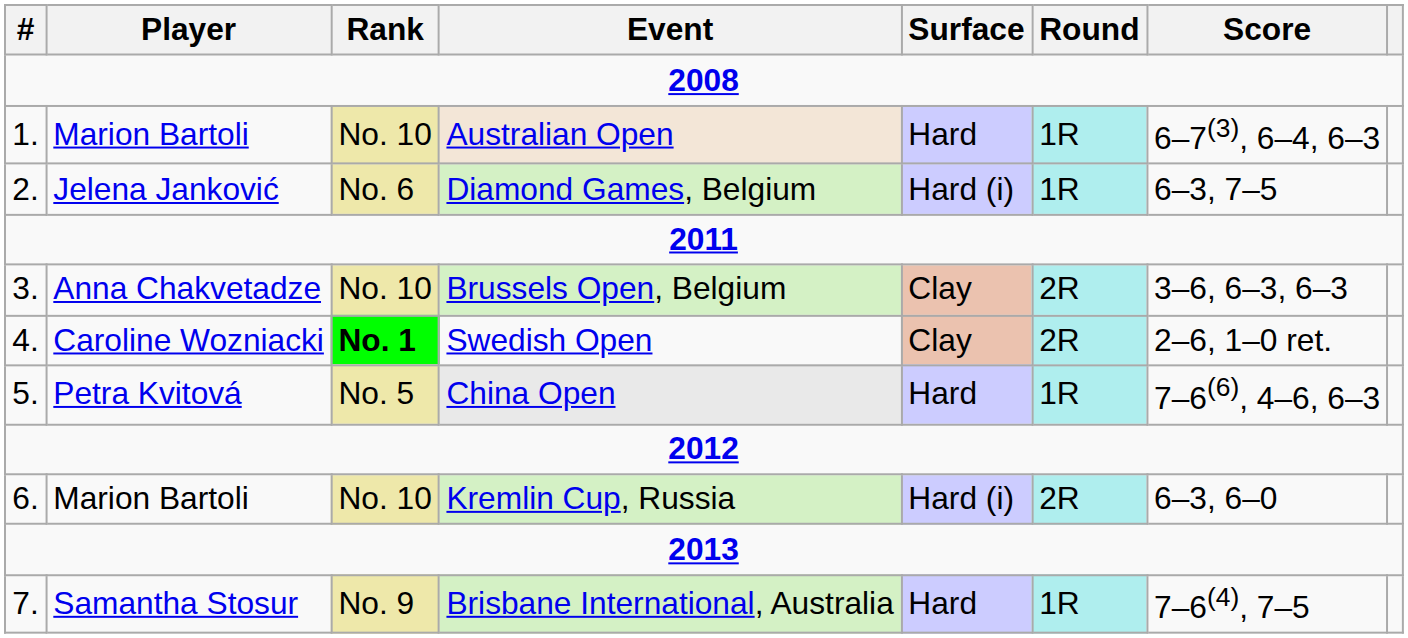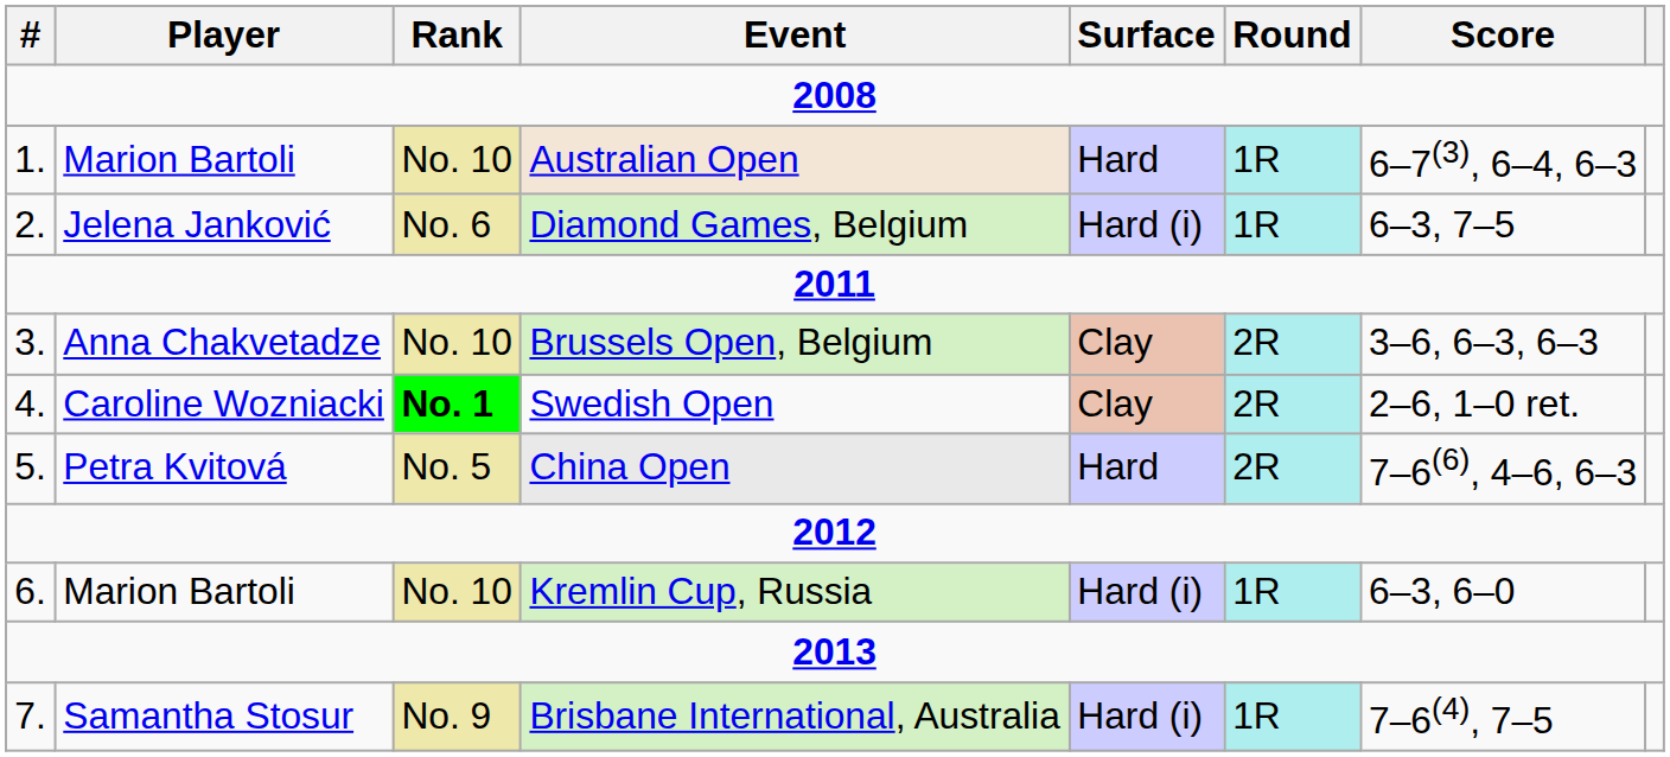China Open | Round: 1R -> 2R
Kremlin Cup, Russia | Round: 2R -> 1R
Brisbane International, Australia | Surface: Hard -> Hard (i)
